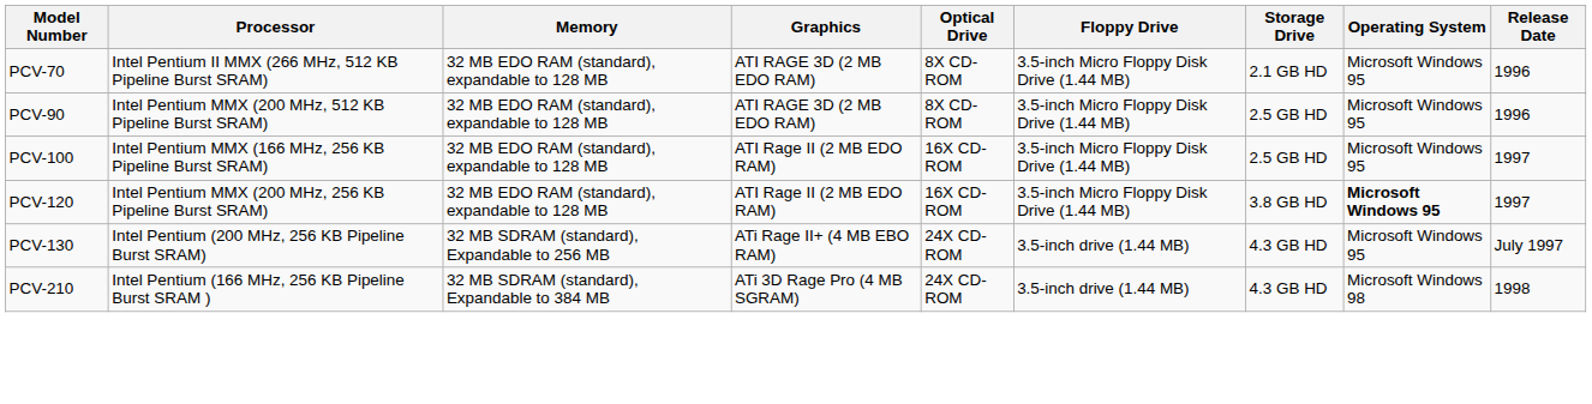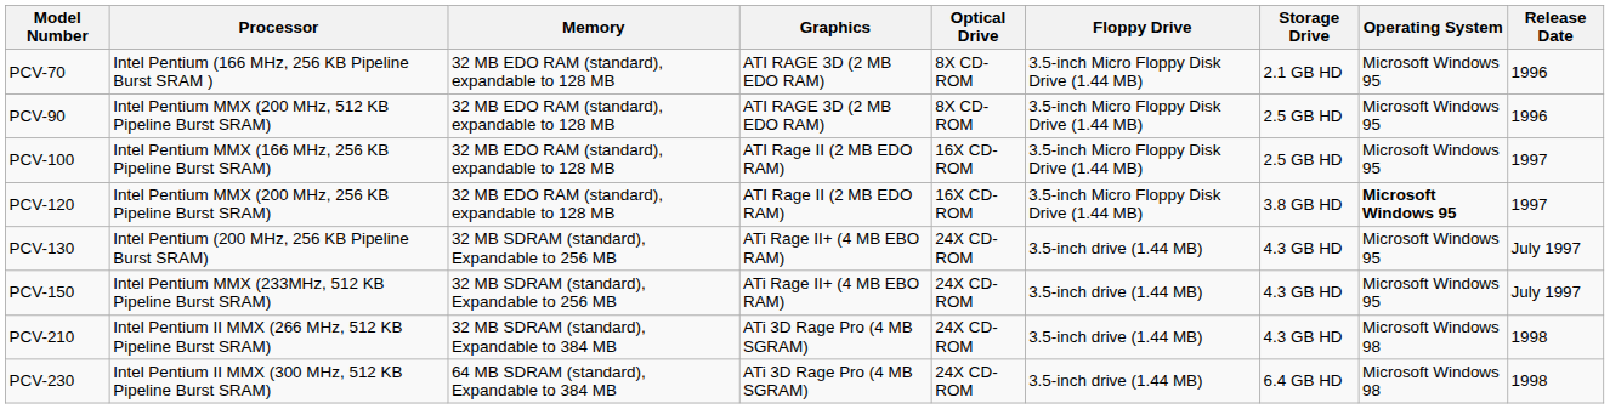PCV-70 | Processor: Intel Pentium II MMX (266 MHz, 512 KB Pipeline Burst SRAM) -> Intel Pentium (166 MHz, 256 KB Pipeline Burst SRAM )
+ row: PCV-150 | Intel Pentium MMX (233MHz, 512 KB Pipeline Burst SRAM) | 32 MB SDRAM (standard), Expandable to 256 MB | ATi Rage II+ (4 MB EBO RAM) | 24X CD-ROM | 3.5-inch drive (1.44 MB) | 4.3 GB HD | Microsoft Windows 95 | July 1997
PCV-210 | Processor: Intel Pentium (166 MHz, 256 KB Pipeline Burst SRAM ) -> Intel Pentium II MMX (266 MHz, 512 KB Pipeline Burst SRAM)
+ row: PCV-230 | Intel Pentium II MMX (300 MHz, 512 KB Pipeline Burst SRAM) | 64 MB SDRAM (standard), Expandable to 384 MB | ATi 3D Rage Pro (4 MB SGRAM) | 24X CD-ROM | 3.5-inch drive (1.44 MB) | 6.4 GB HD | Microsoft Windows 98 | 1998
